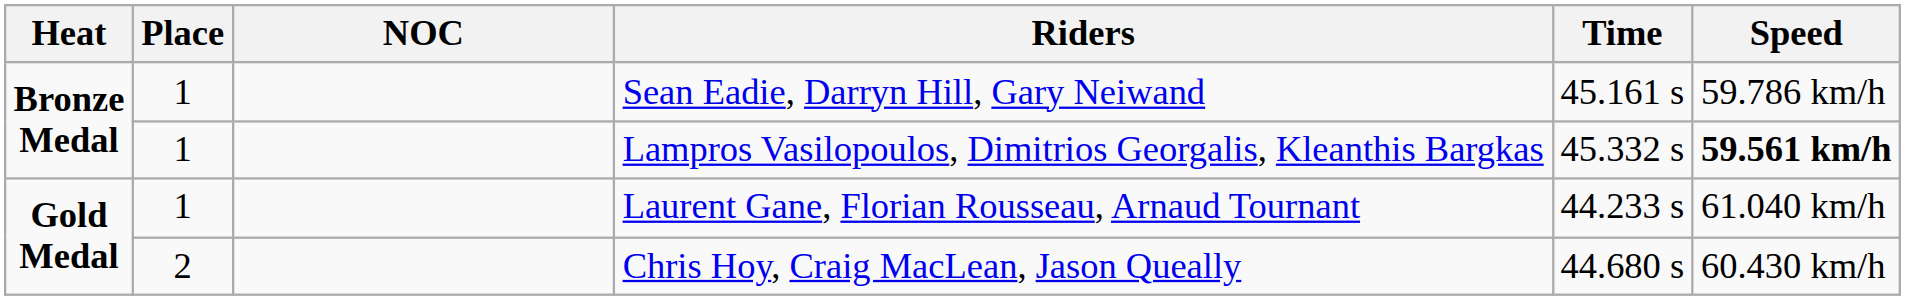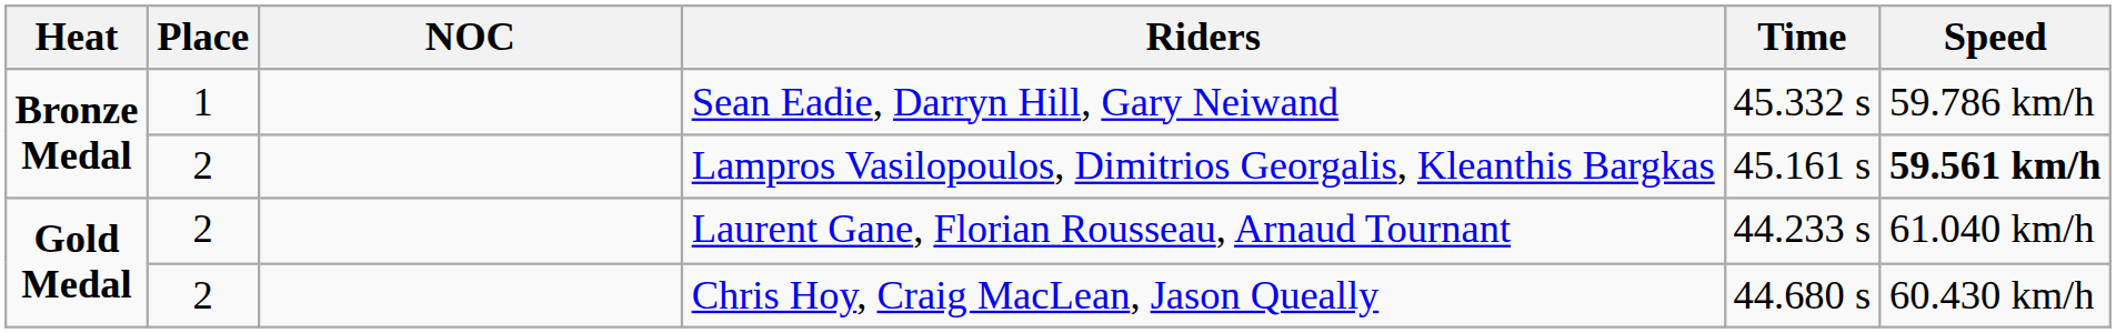Sean Eadie, Darryn Hill, Gary Neiwand | Time: 45.161 s -> 45.332 s
Lampros Vasilopoulos, Dimitrios Georgalis, Kleanthis Bargkas | Place: 1 -> 2
Lampros Vasilopoulos, Dimitrios Georgalis, Kleanthis Bargkas | Time: 45.332 s -> 45.161 s
Laurent Gane, Florian Rousseau, Arnaud Tournant | Place: 1 -> 2
